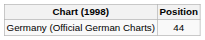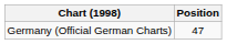Germany (Official German Charts) | Position: 44 -> 47
